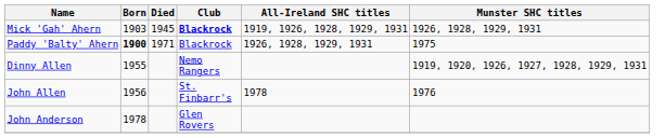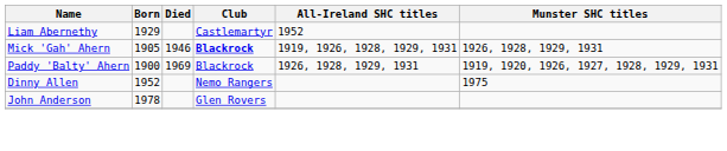+ row: Liam Abernethy | 1929 | Castlemartyr | 1952
Mick 'Gah' Ahern | Born: 1903 -> 1905
Mick 'Gah' Ahern | Died: 1945 -> 1946
Paddy 'Balty' Ahern | Born: bold -> normal
Paddy 'Balty' Ahern | Died: 1971 -> 1969
Paddy 'Balty' Ahern | Munster SHC titles: 1975 -> 1919, 1920, 1926, 1927, 1928, 1929, 1931
Dinny Allen | Born: 1955 -> 1952
Dinny Allen | Munster SHC titles: 1919, 1920, 1926, 1927, 1928, 1929, 1931 -> 1975
- row: John Allen | 1956 | St. Finbarr's | 1978 | 1976
